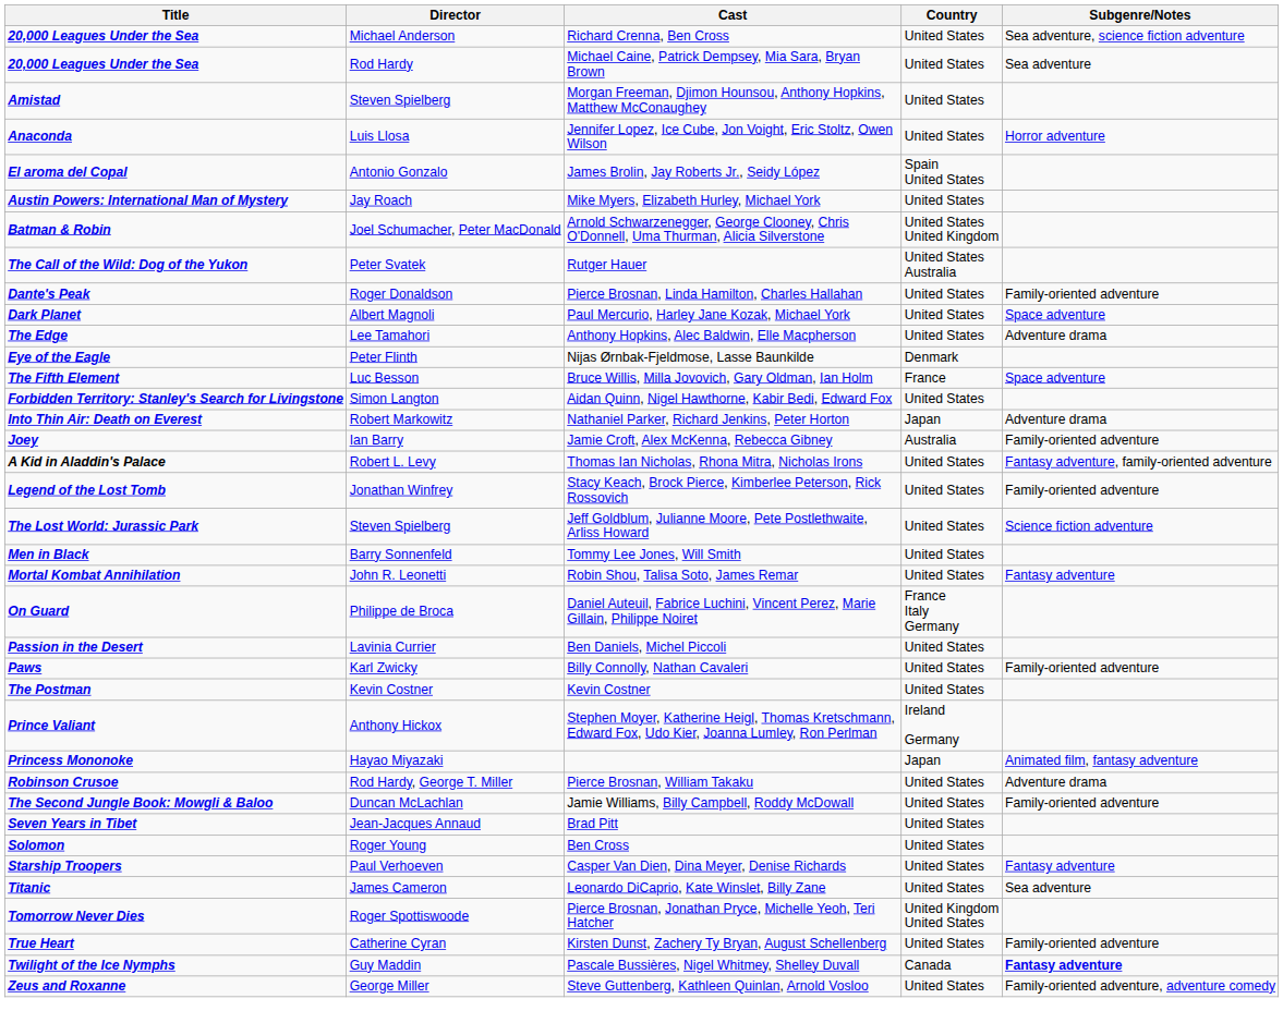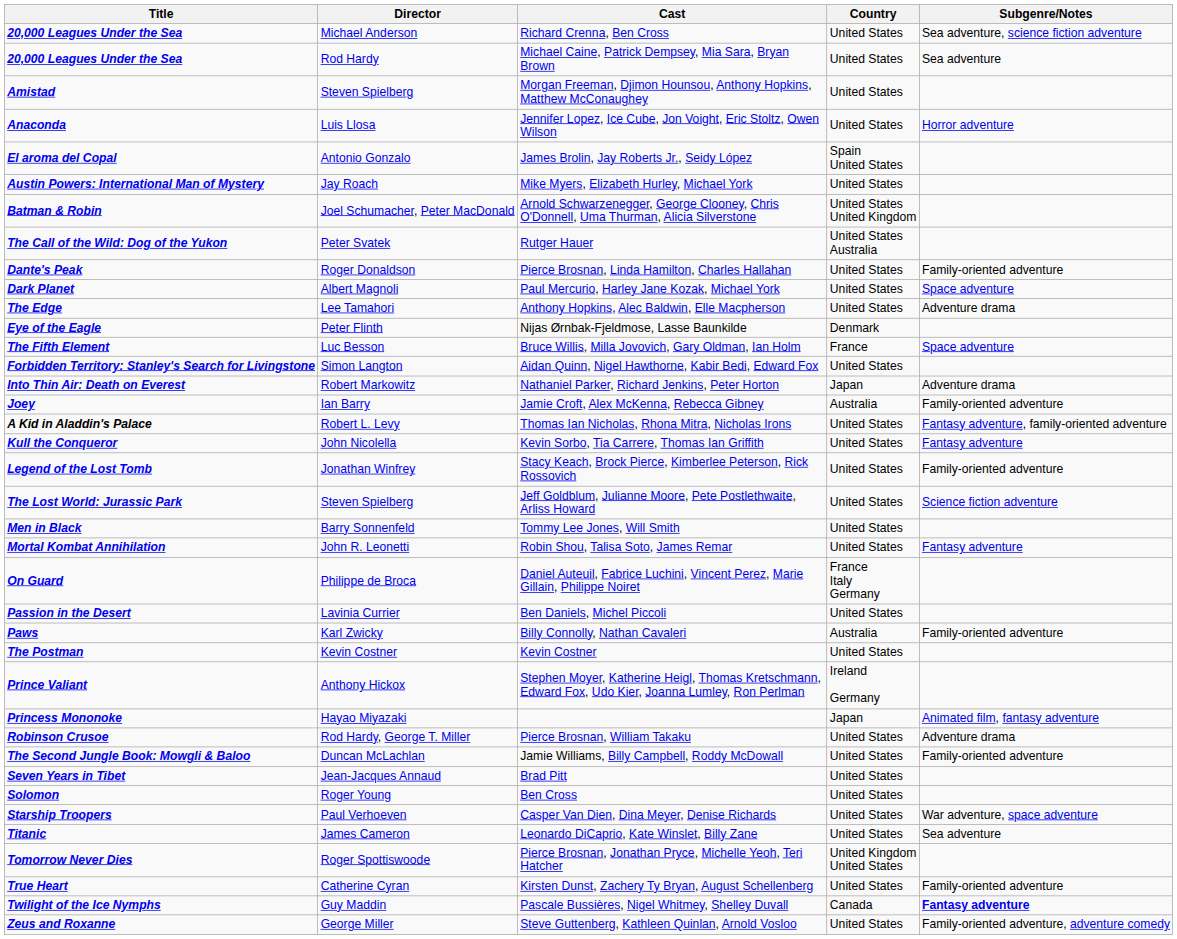+ row: Kull the Conqueror | John Nicolella | Kevin Sorbo, Tia Carrere, Thomas Ian Griffith | United States | Fantasy adventure
Billy Connolly, Nathan Cavaleri | Country: United States -> Australia
Casper Van Dien, Dina Meyer, Denise Richards | Subgenre/Notes: Fantasy adventure -> War adventure, space adventure
